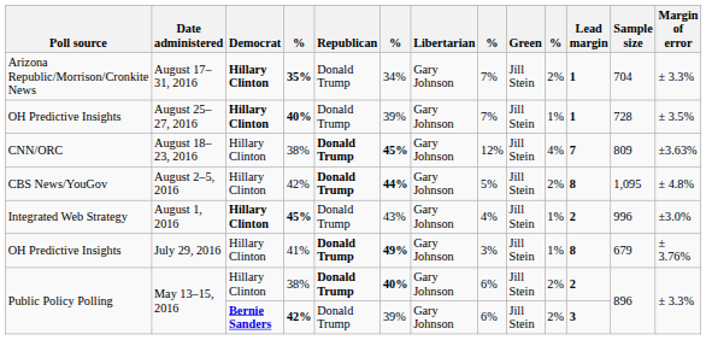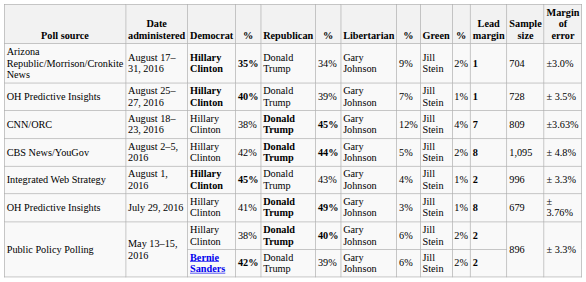August 17–31, 2016 | column 8: 7% -> 9%
August 17–31, 2016 | Margin of error: ± 3.3% -> ±3.0%
August 1, 2016 | Margin of error: ±3.0% -> ± 3.3%
May 13–15, 2016 / 42% | Lead margin: 3 -> 2
